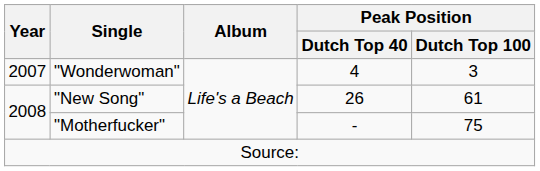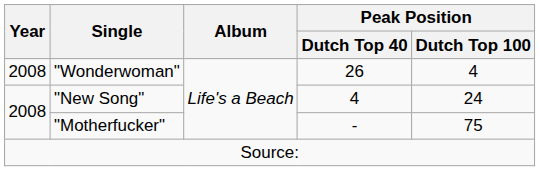"Wonderwoman" | Year: 2007 -> 2008
"Wonderwoman" | Peak Position / Dutch Top 40: 4 -> 26
"Wonderwoman" | Peak Position / Dutch Top 100: 3 -> 4
"New Song" | Peak Position / Dutch Top 40: 26 -> 4
"New Song" | Peak Position / Dutch Top 100: 61 -> 24
